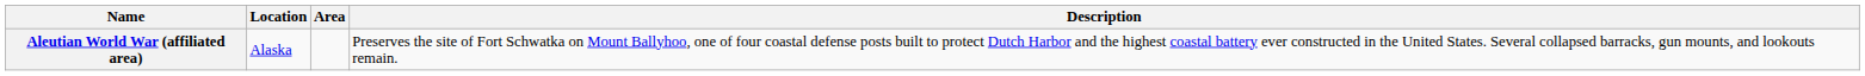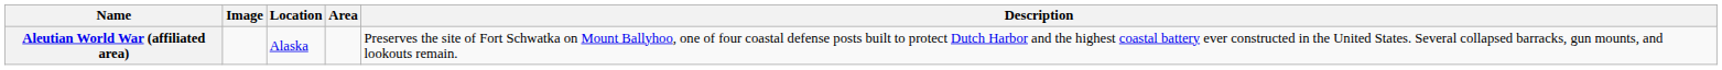+ column: Image
